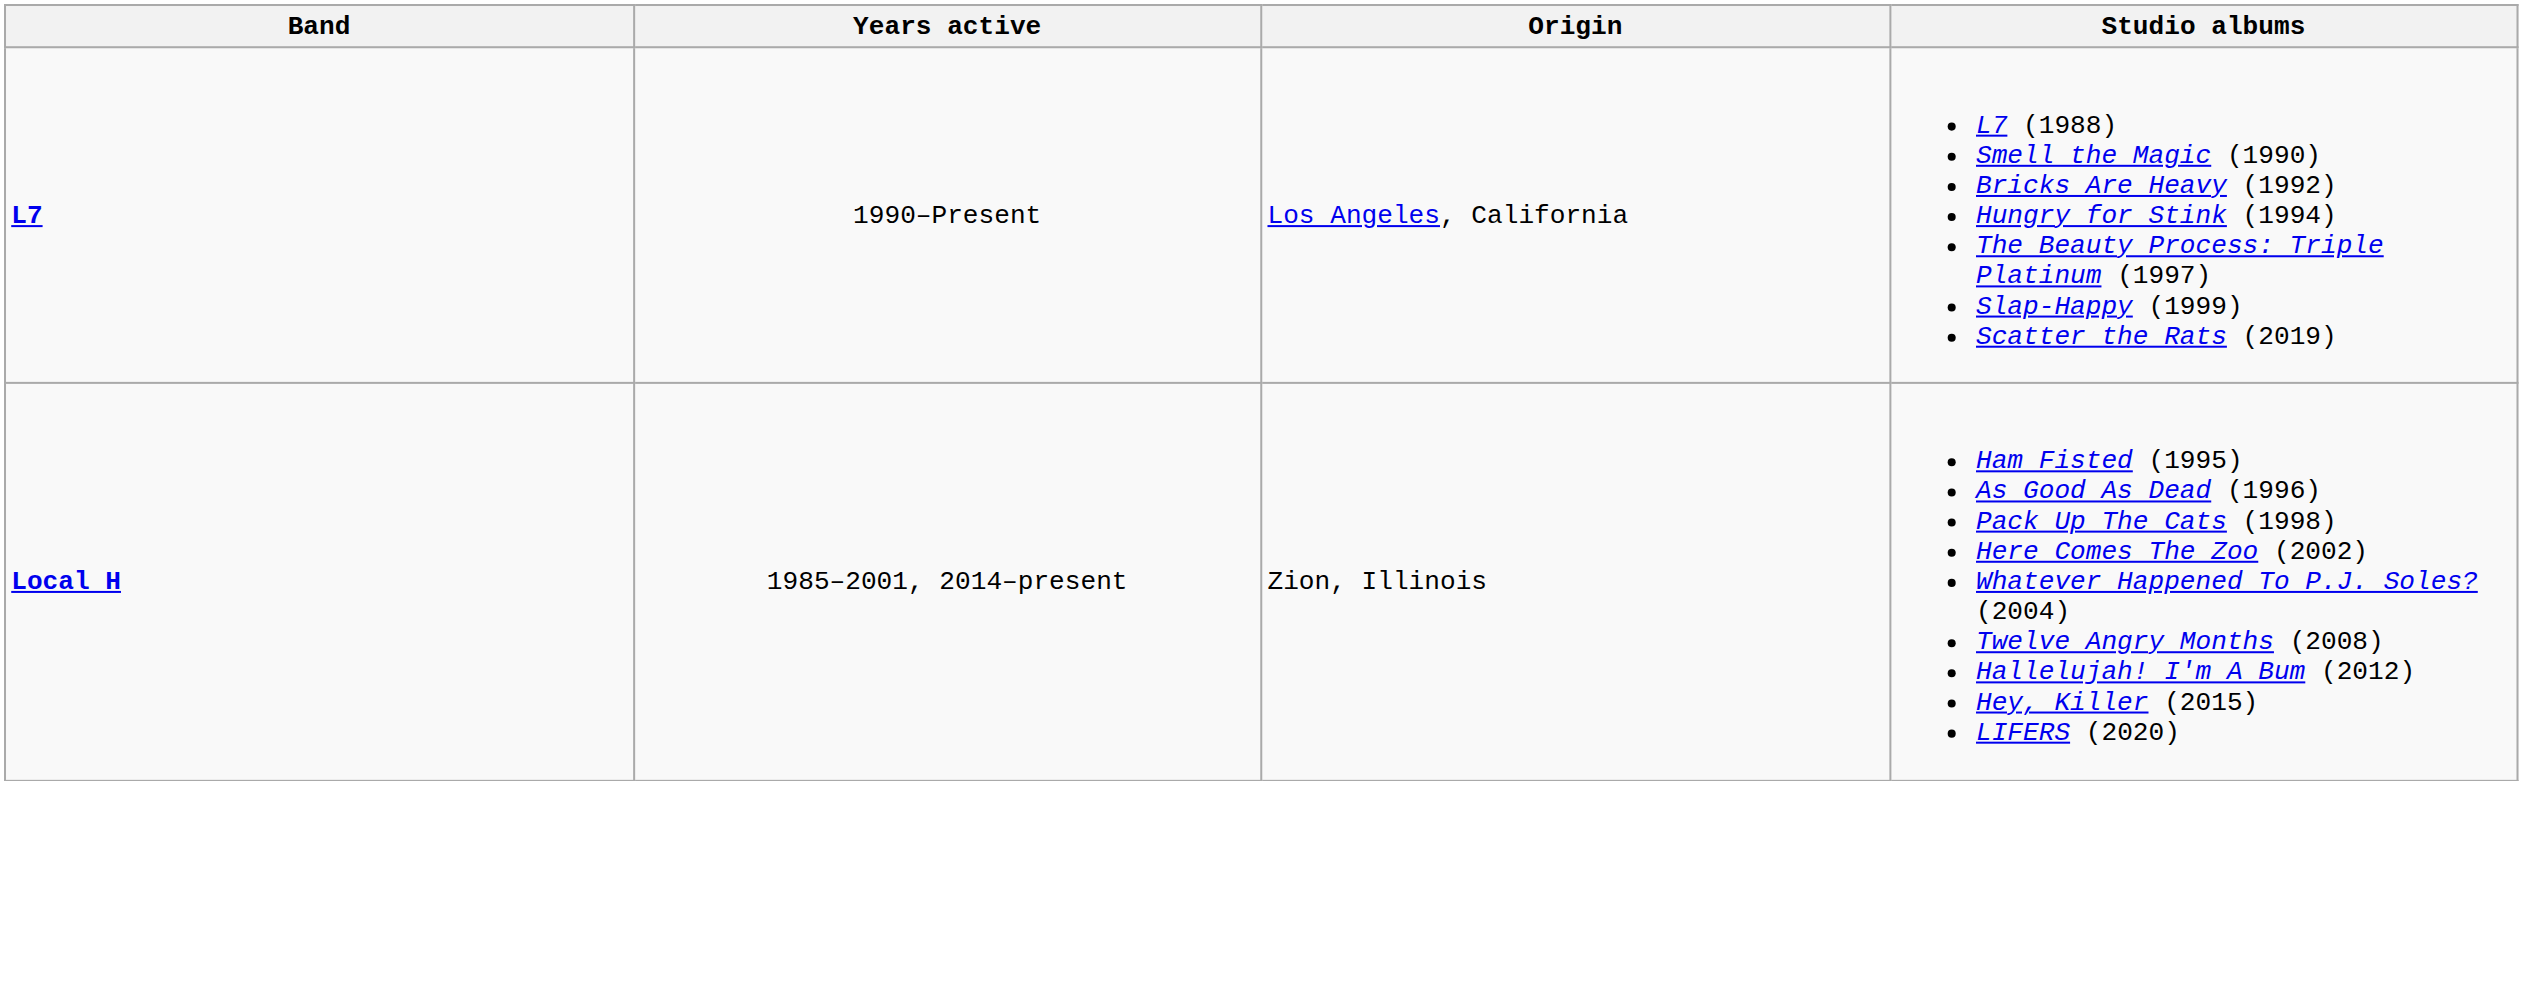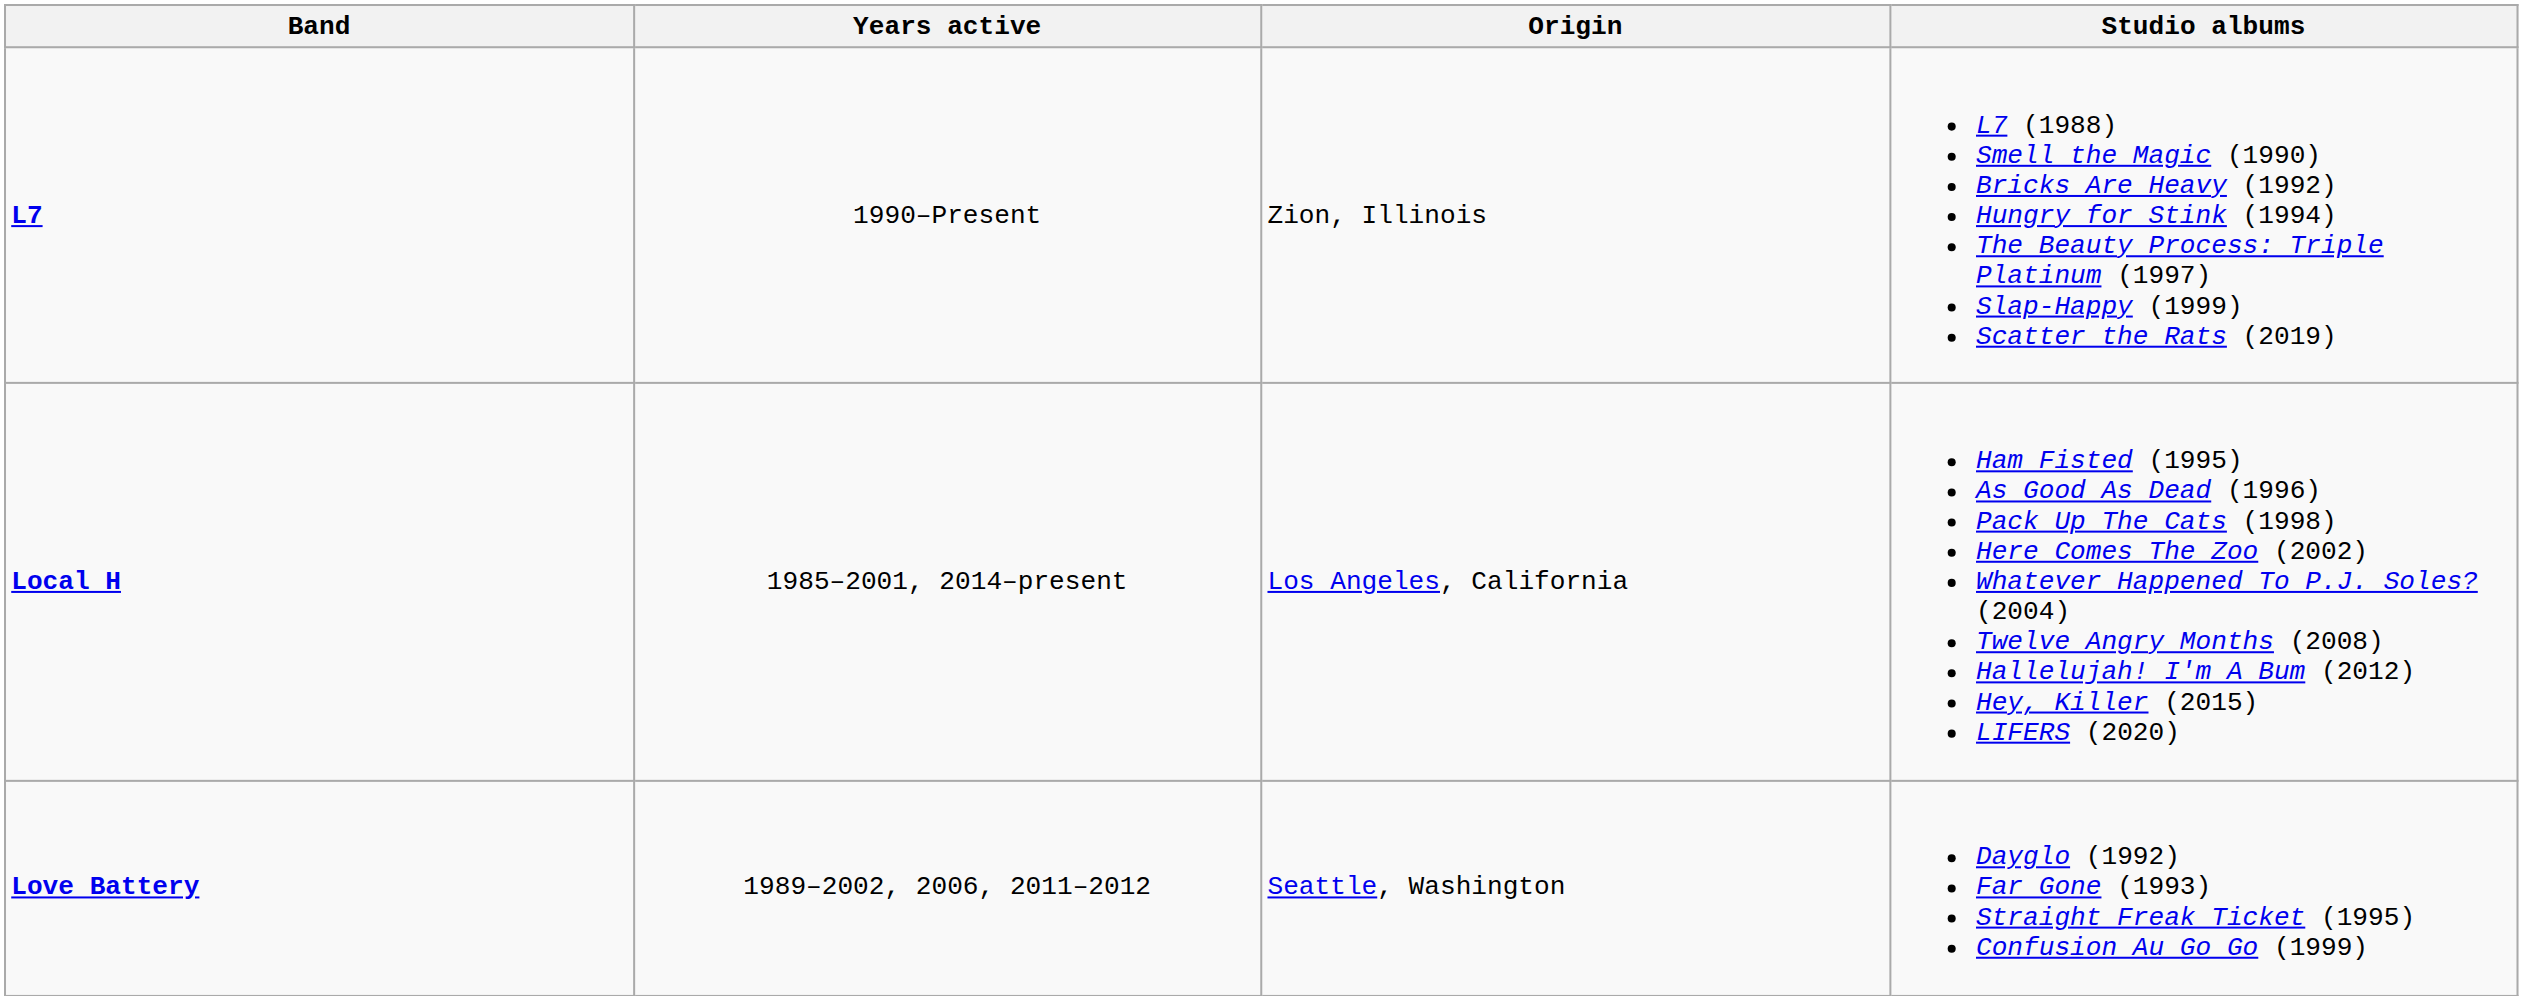L7 | Origin: Los Angeles, California -> Zion, Illinois
Local H | Origin: Zion, Illinois -> Los Angeles, California
+ row: Love Battery | 1989–2002, 2006, 2011–2012 | Seattle, Washington | Dayglo (1992) Far Gone (1993) Straight Freak Ticket (1995) Confusion Au Go Go (1999)
